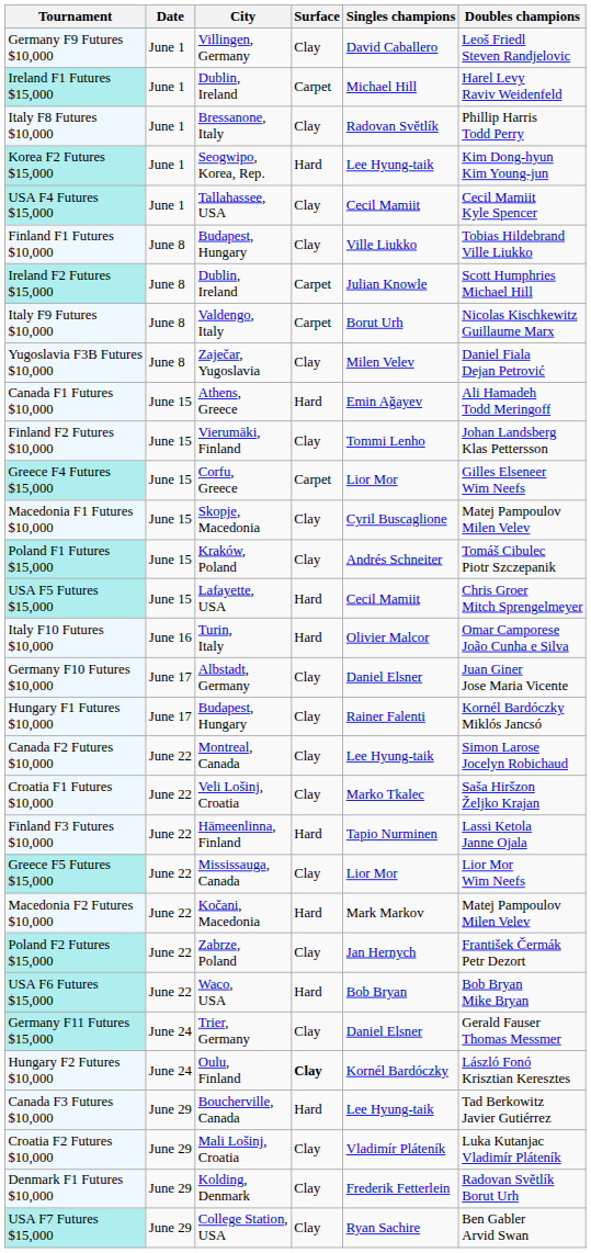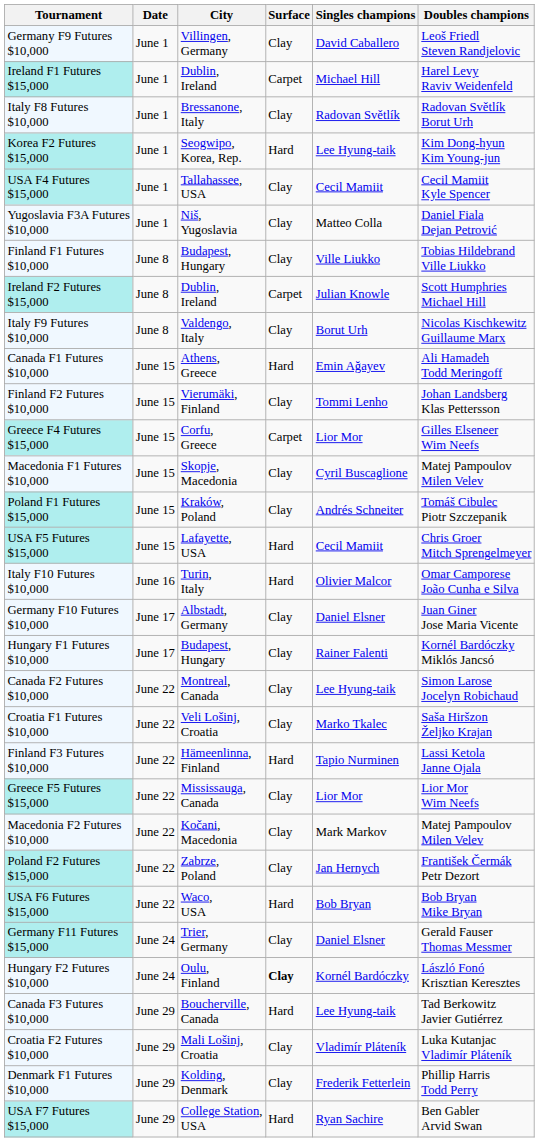Italy F8 Futures $10,000 | Doubles champions: Phillip Harris Todd Perry -> Radovan Světlík Borut Urh
+ row: Yugoslavia F3A Futures $10,000 | June 1 | Niš, Yugoslavia | Clay | Matteo Colla | Daniel Fiala Dejan Petrović
Italy F9 Futures $10,000 | Surface: Carpet -> Clay
- row: Yugoslavia F3B Futures $10,000 | June 8 | Zaječar, Yugoslavia | Clay | Milen Velev | Daniel Fiala Dejan Petrović
Macedonia F2 Futures $10,000 | Surface: Hard -> Clay
Denmark F1 Futures $10,000 | Doubles champions: Radovan Světlík Borut Urh -> Phillip Harris Todd Perry
USA F7 Futures $15,000 | Surface: Clay -> Hard
